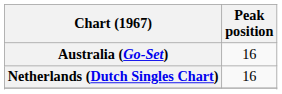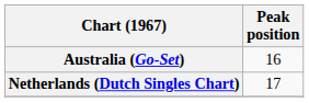Netherlands (Dutch Singles Chart) | Peak position: 16 -> 17
